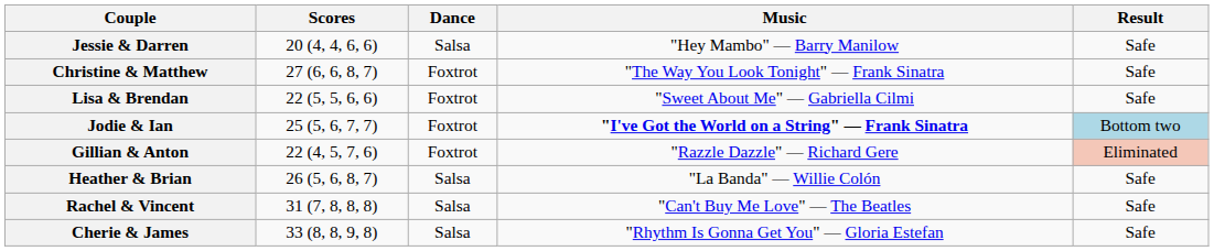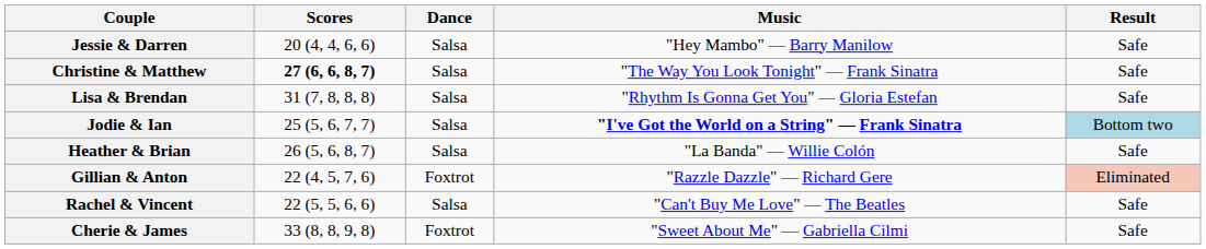Christine & Matthew | Scores: normal -> bold
Christine & Matthew | Dance: Foxtrot -> Salsa
Lisa & Brendan | Scores: 22 (5, 5, 6, 6) -> 31 (7, 8, 8, 8)
Lisa & Brendan | Dance: Foxtrot -> Salsa
Lisa & Brendan | Music: "Sweet About Me" — Gabriella Cilmi -> "Rhythm Is Gonna Get You" — Gloria Estefan
Jodie & Ian | Dance: Foxtrot -> Salsa
rows swapped: Heather & Brian <-> Gillian & Anton
Rachel & Vincent | Scores: 31 (7, 8, 8, 8) -> 22 (5, 5, 6, 6)
Cherie & James | Dance: Salsa -> Foxtrot
Cherie & James | Music: "Rhythm Is Gonna Get You" — Gloria Estefan -> "Sweet About Me" — Gabriella Cilmi
